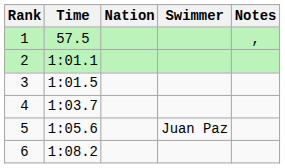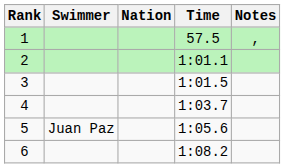columns swapped: Swimmer <-> Time
